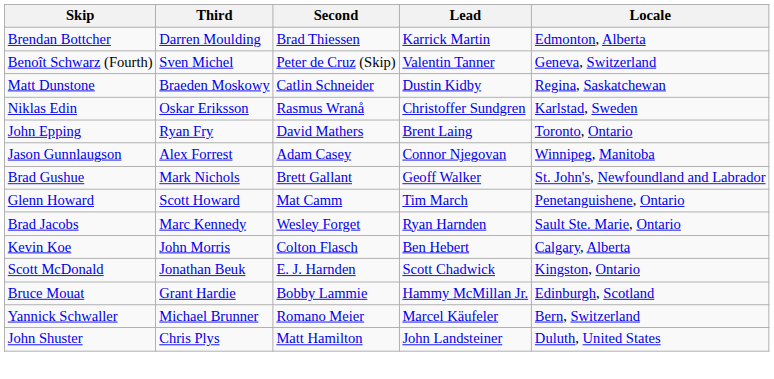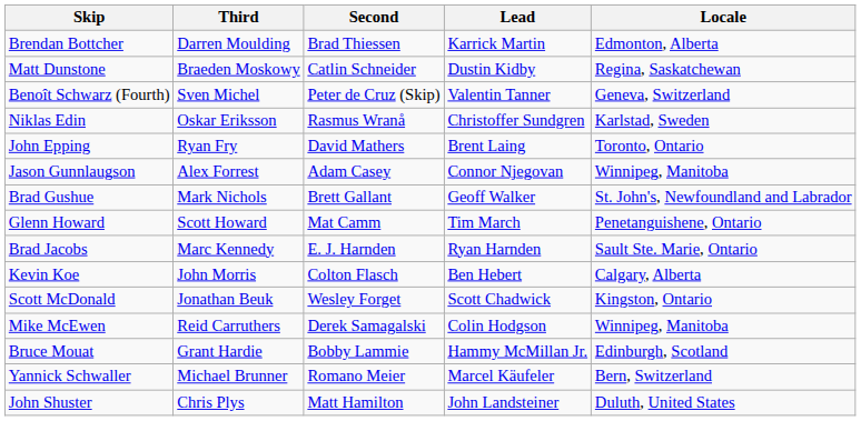rows swapped: Benoît Schwarz (Fourth) <-> Matt Dunstone
Brad Jacobs | Second: Wesley Forget -> E. J. Harnden
Scott McDonald | Second: E. J. Harnden -> Wesley Forget
+ row: Mike McEwen | Reid Carruthers | Derek Samagalski | Colin Hodgson | Winnipeg, Manitoba
